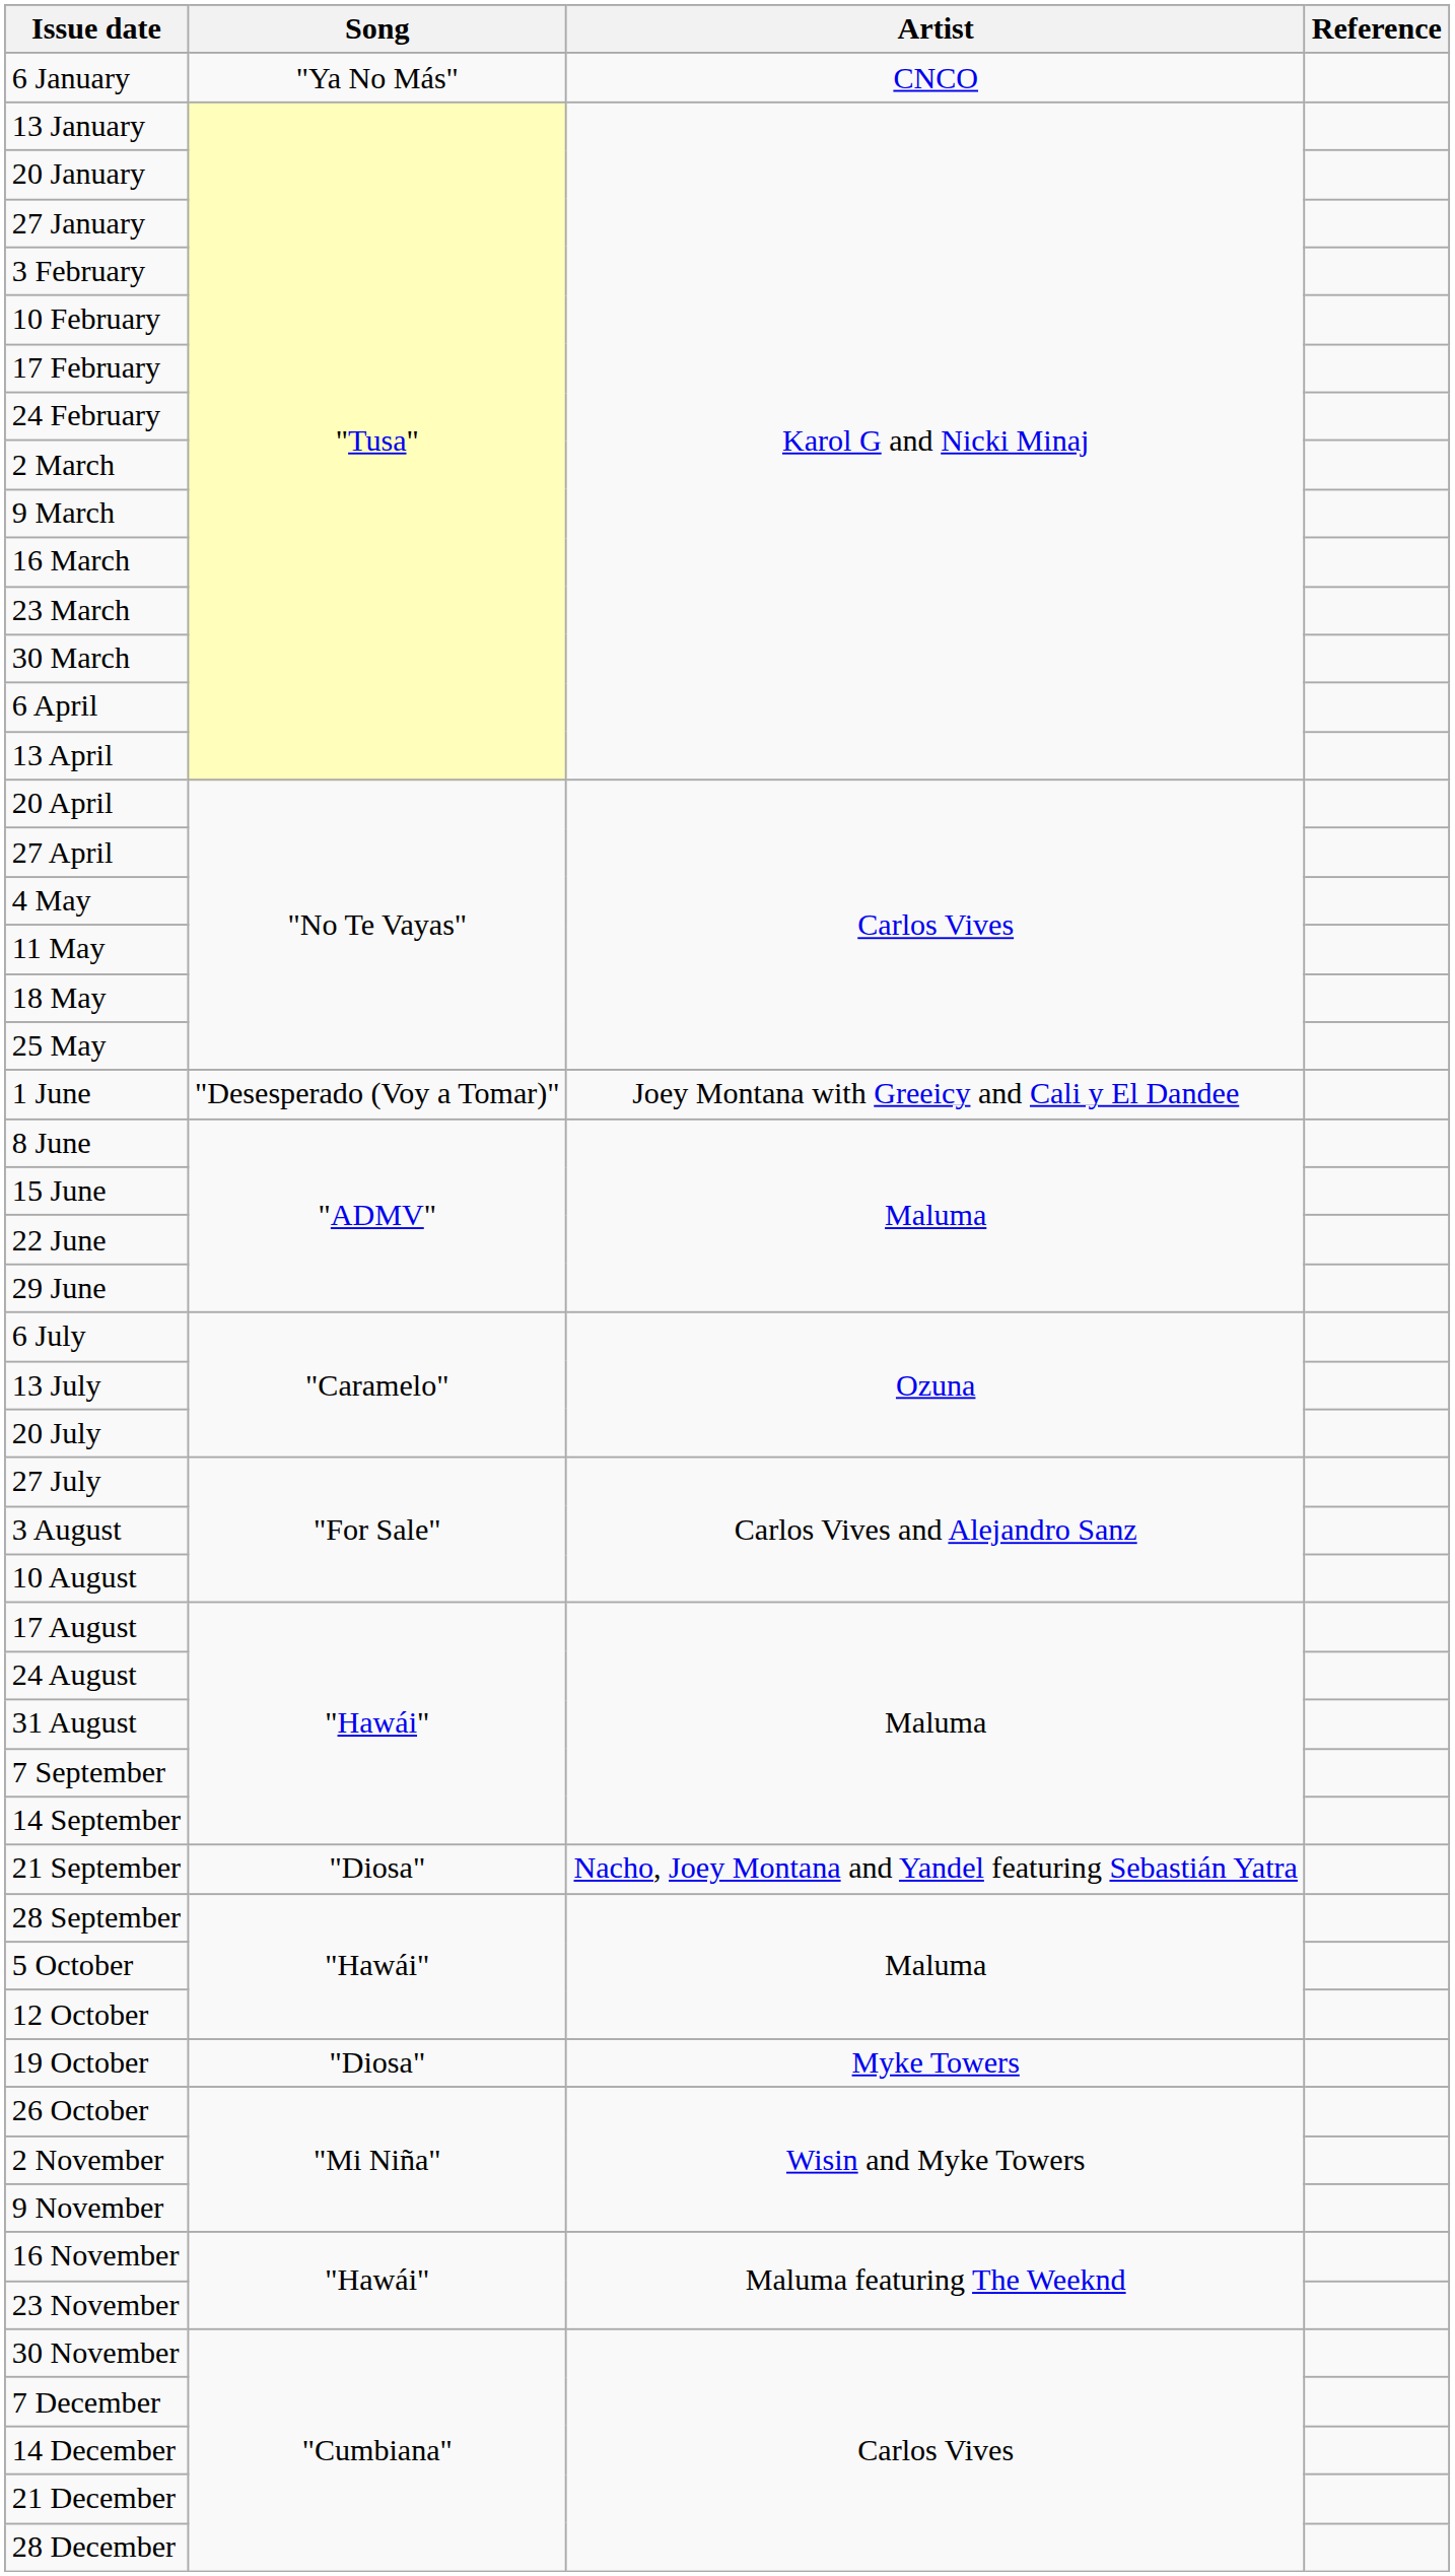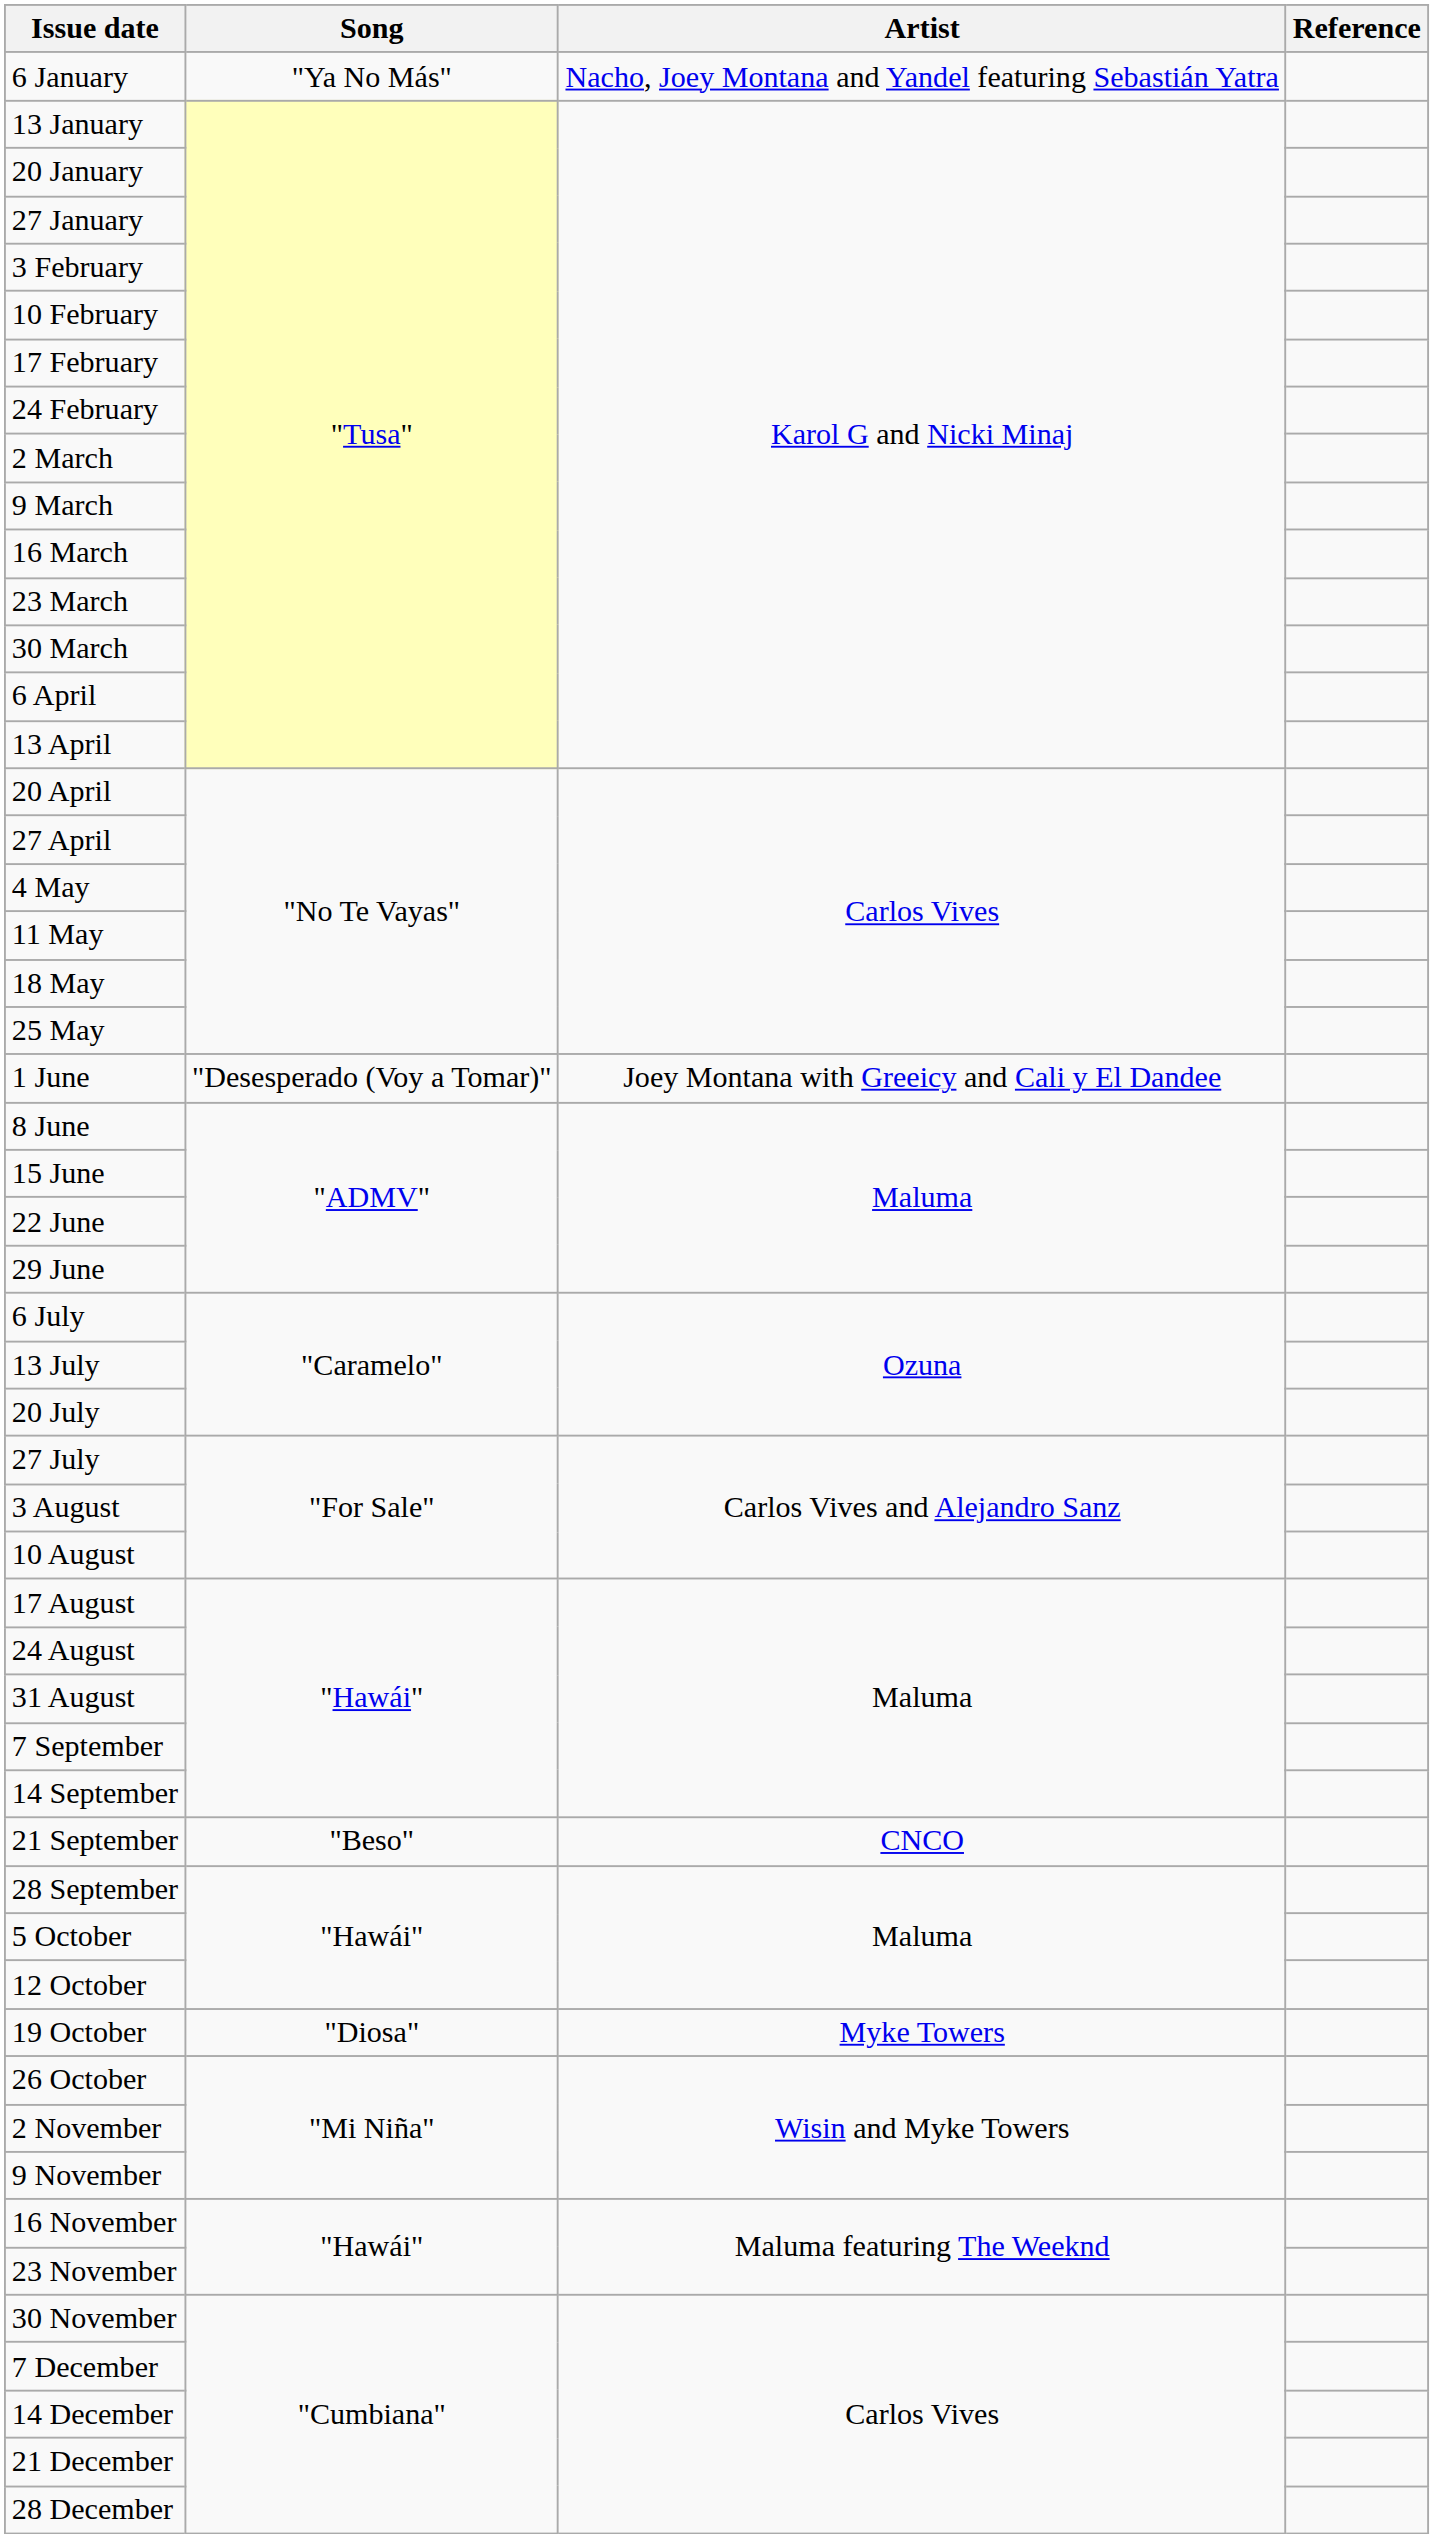6 January | Artist: CNCO -> Nacho, Joey Montana and Yandel featuring Sebastián Yatra
21 September | Song: "Diosa" -> "Beso"
21 September | Artist: Nacho, Joey Montana and Yandel featuring Sebastián Yatra -> CNCO
